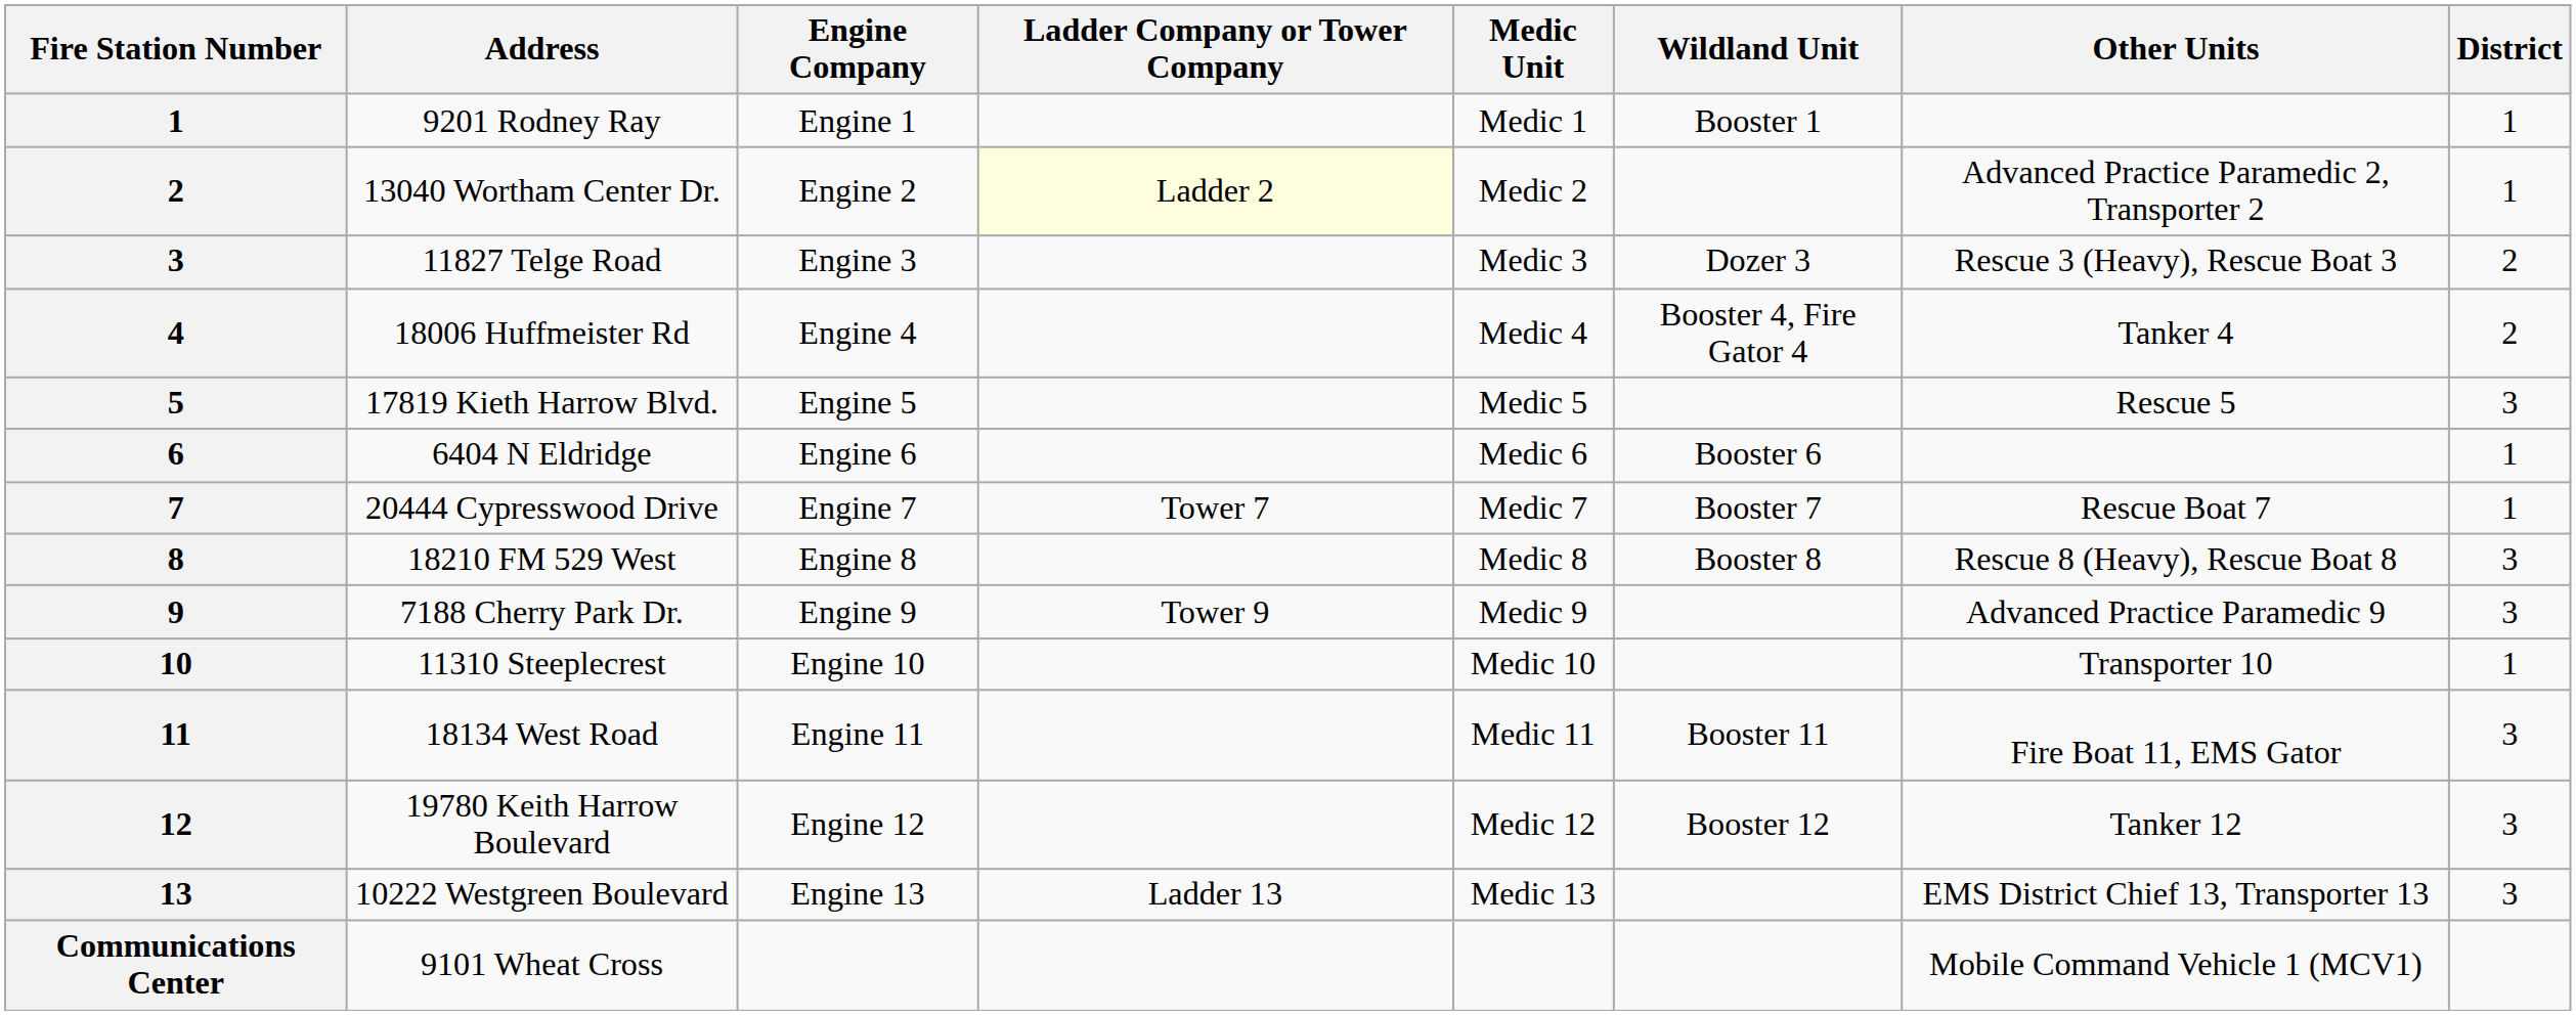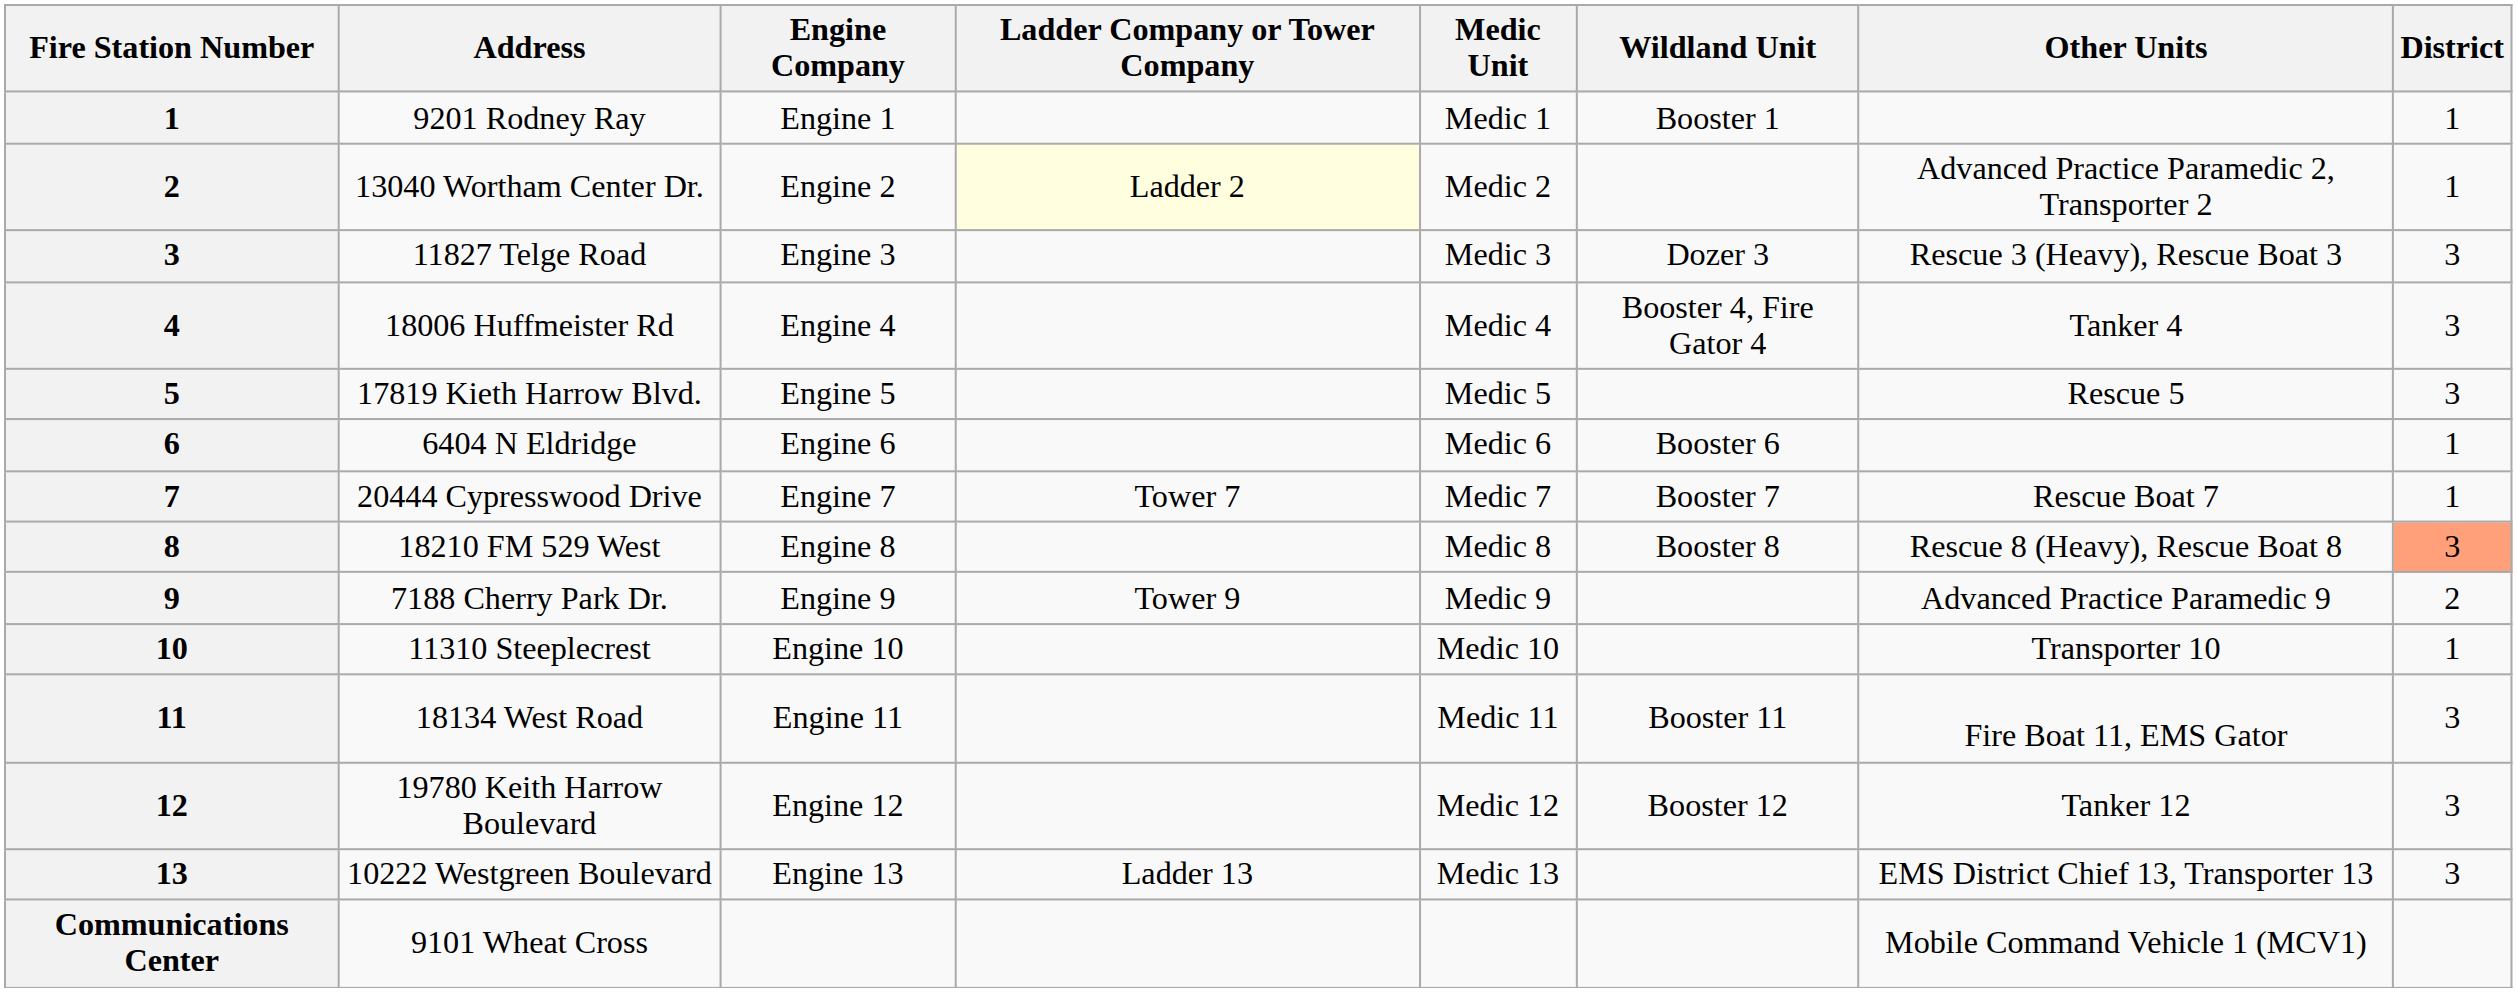11827 Telge Road | District: 2 -> 3
18006 Huffmeister Rd | District: 2 -> 3
18210 FM 529 West | District: no background -> lightsalmon background
7188 Cherry Park Dr. | District: 3 -> 2
